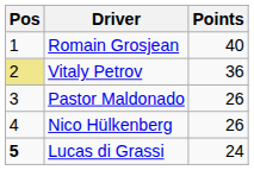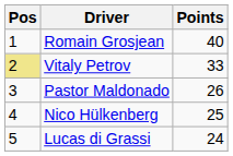Vitaly Petrov | Points: 36 -> 33
Nico Hülkenberg | Points: 26 -> 25
Lucas di Grassi | Pos: bold -> normal
